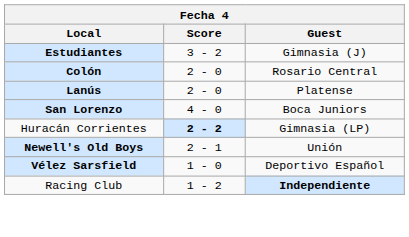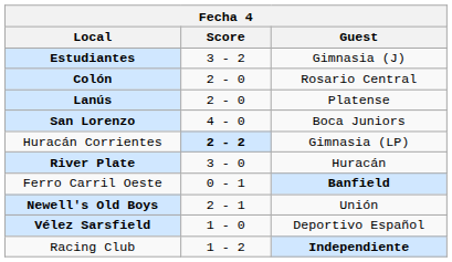+ row: River Plate | 3 - 0 | Huracán
+ row: Ferro Carril Oeste | 0 - 1 | Banfield
